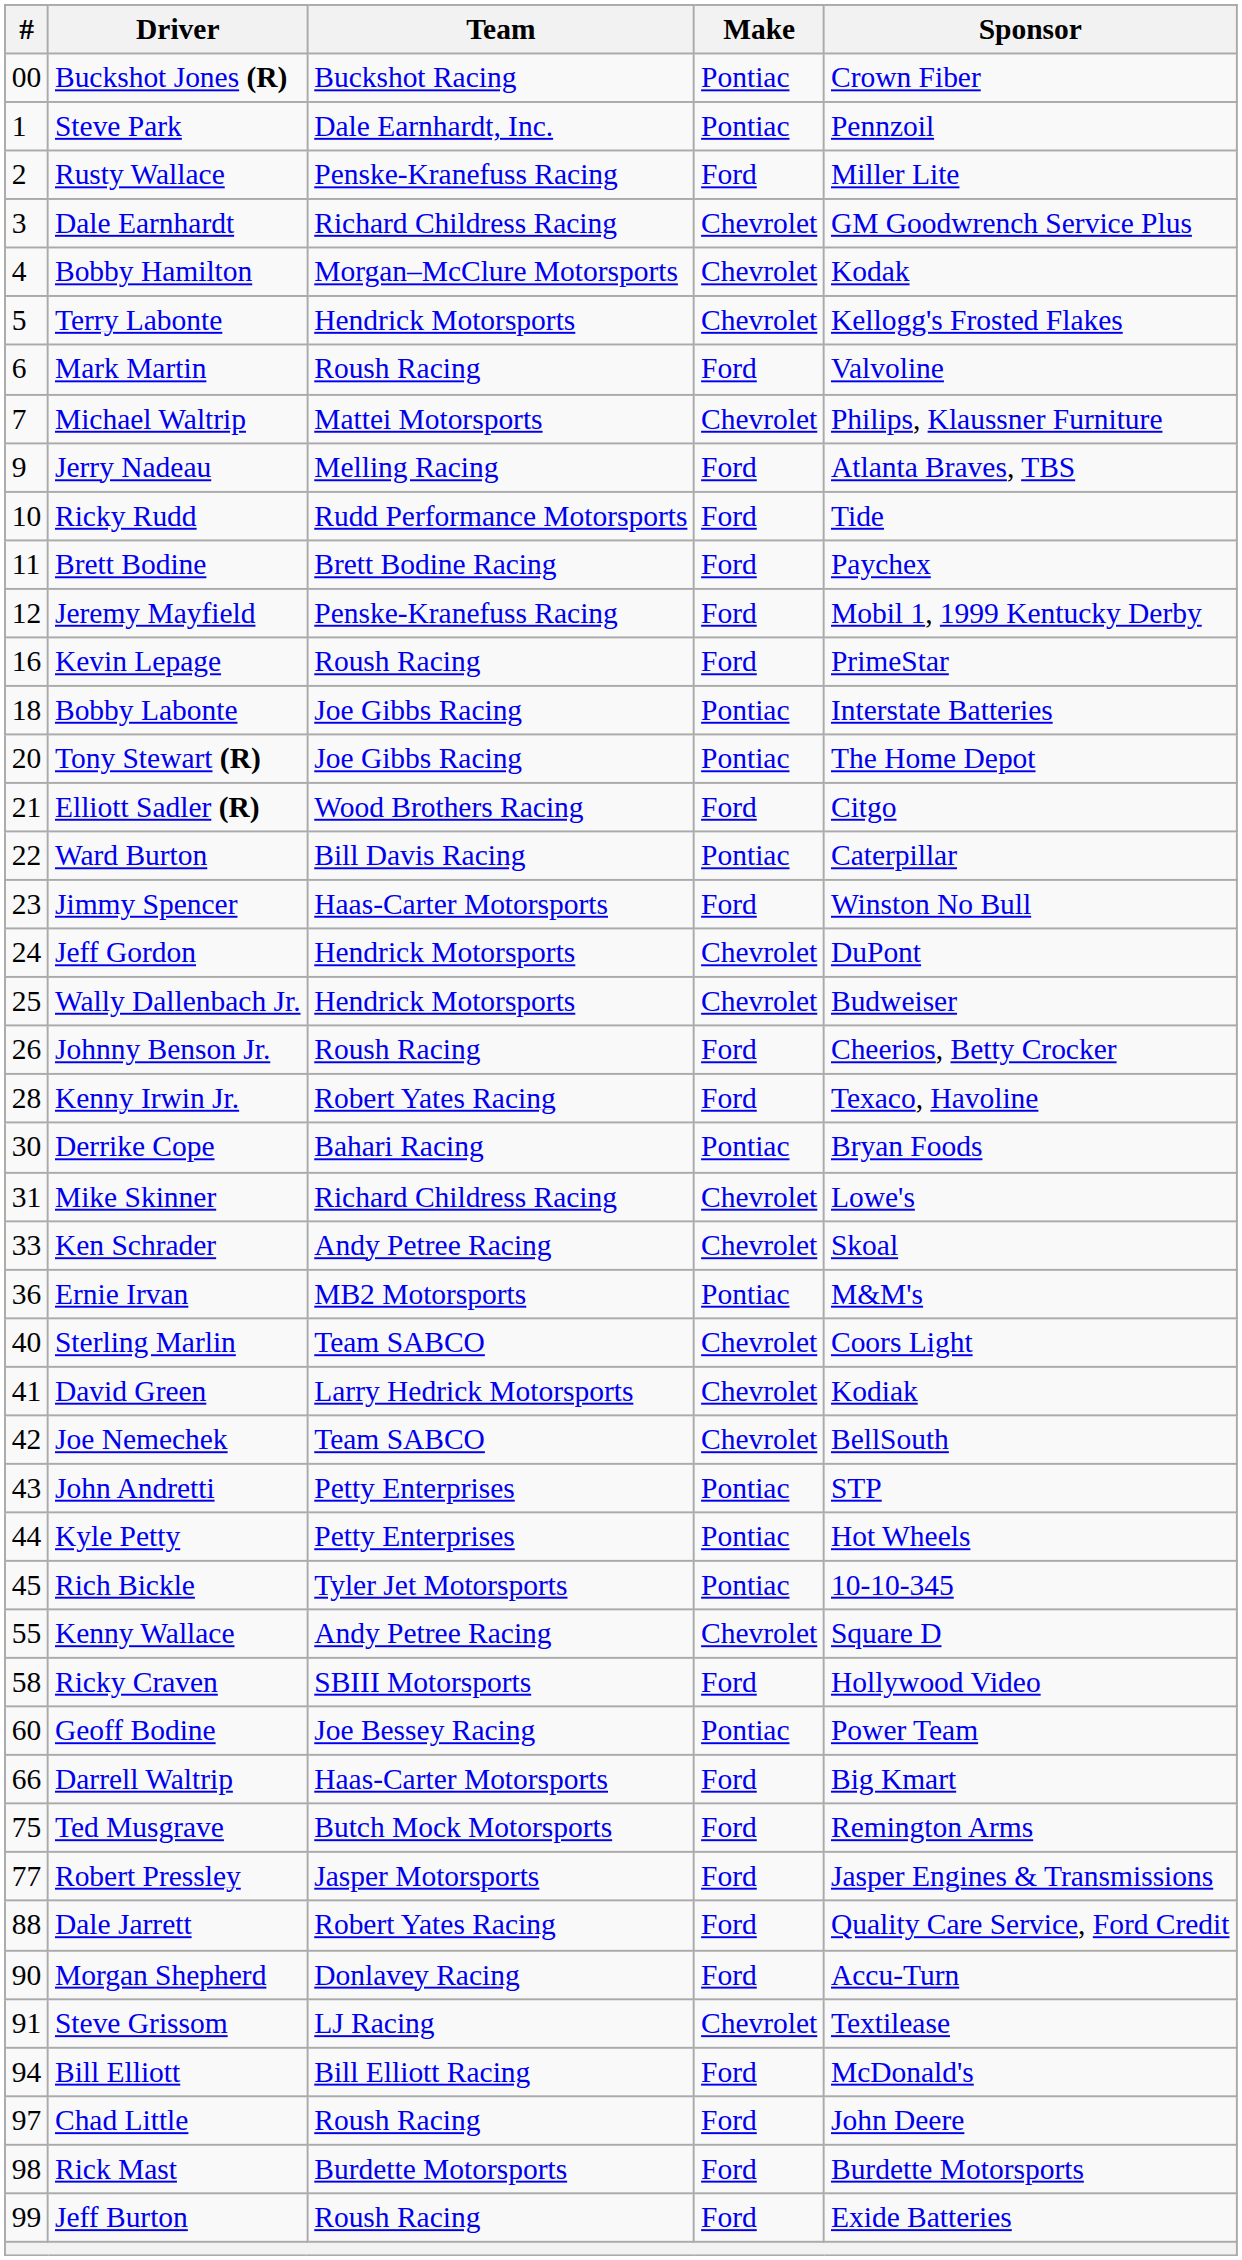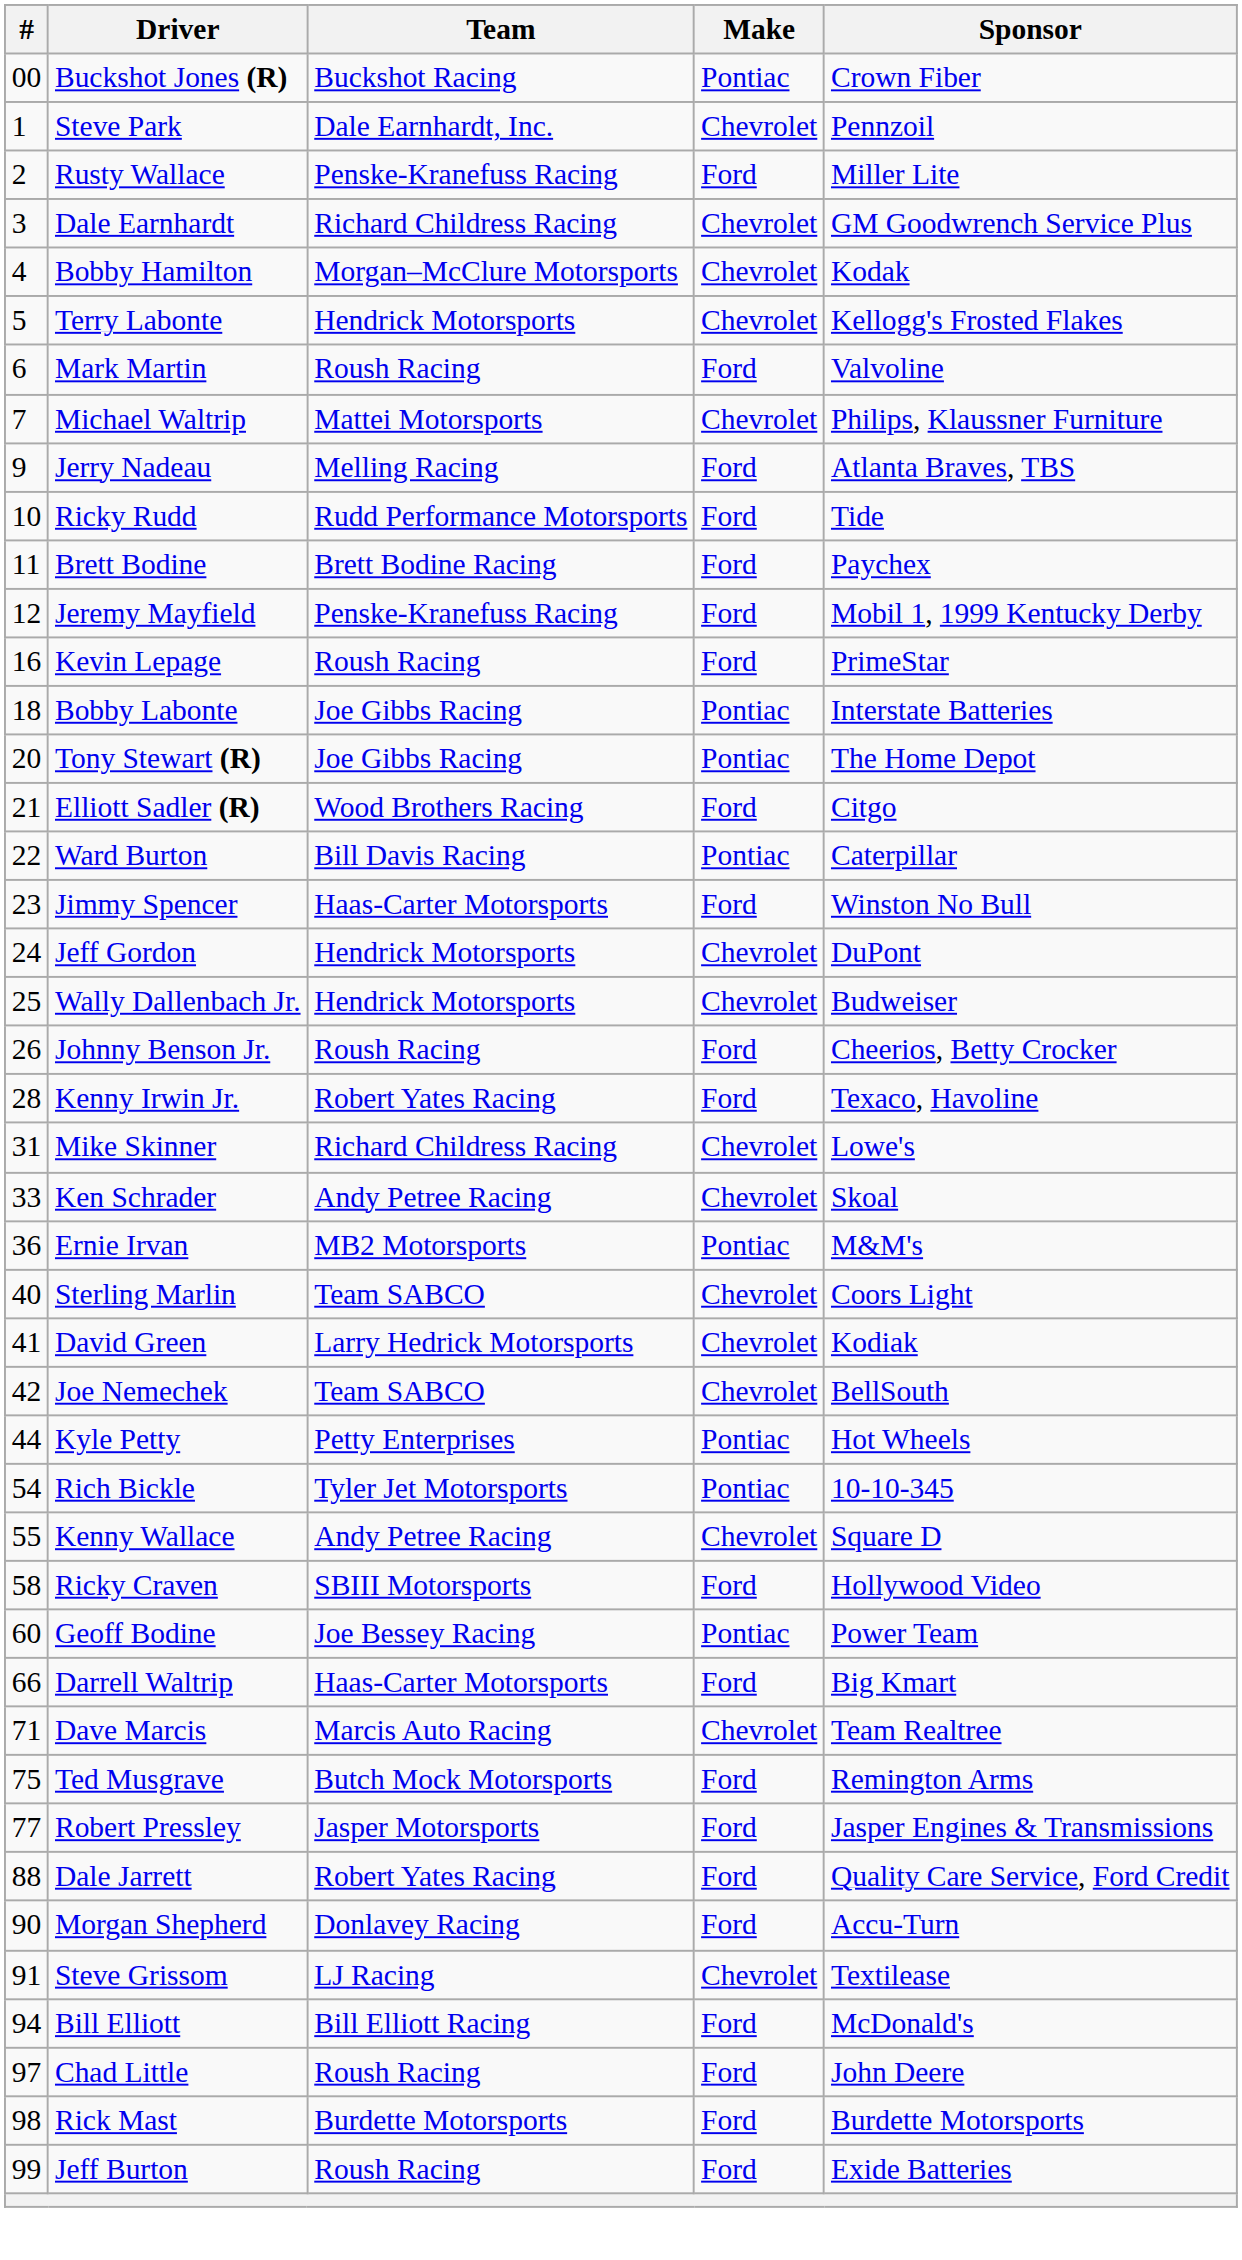Steve Park | Make: Pontiac -> Chevrolet
- row: 30 | Derrike Cope | Bahari Racing | Pontiac | Bryan Foods
- row: 43 | John Andretti | Petty Enterprises | Pontiac | STP
Rich Bickle | #: 45 -> 54
+ row: 71 | Dave Marcis | Marcis Auto Racing | Chevrolet | Team Realtree
